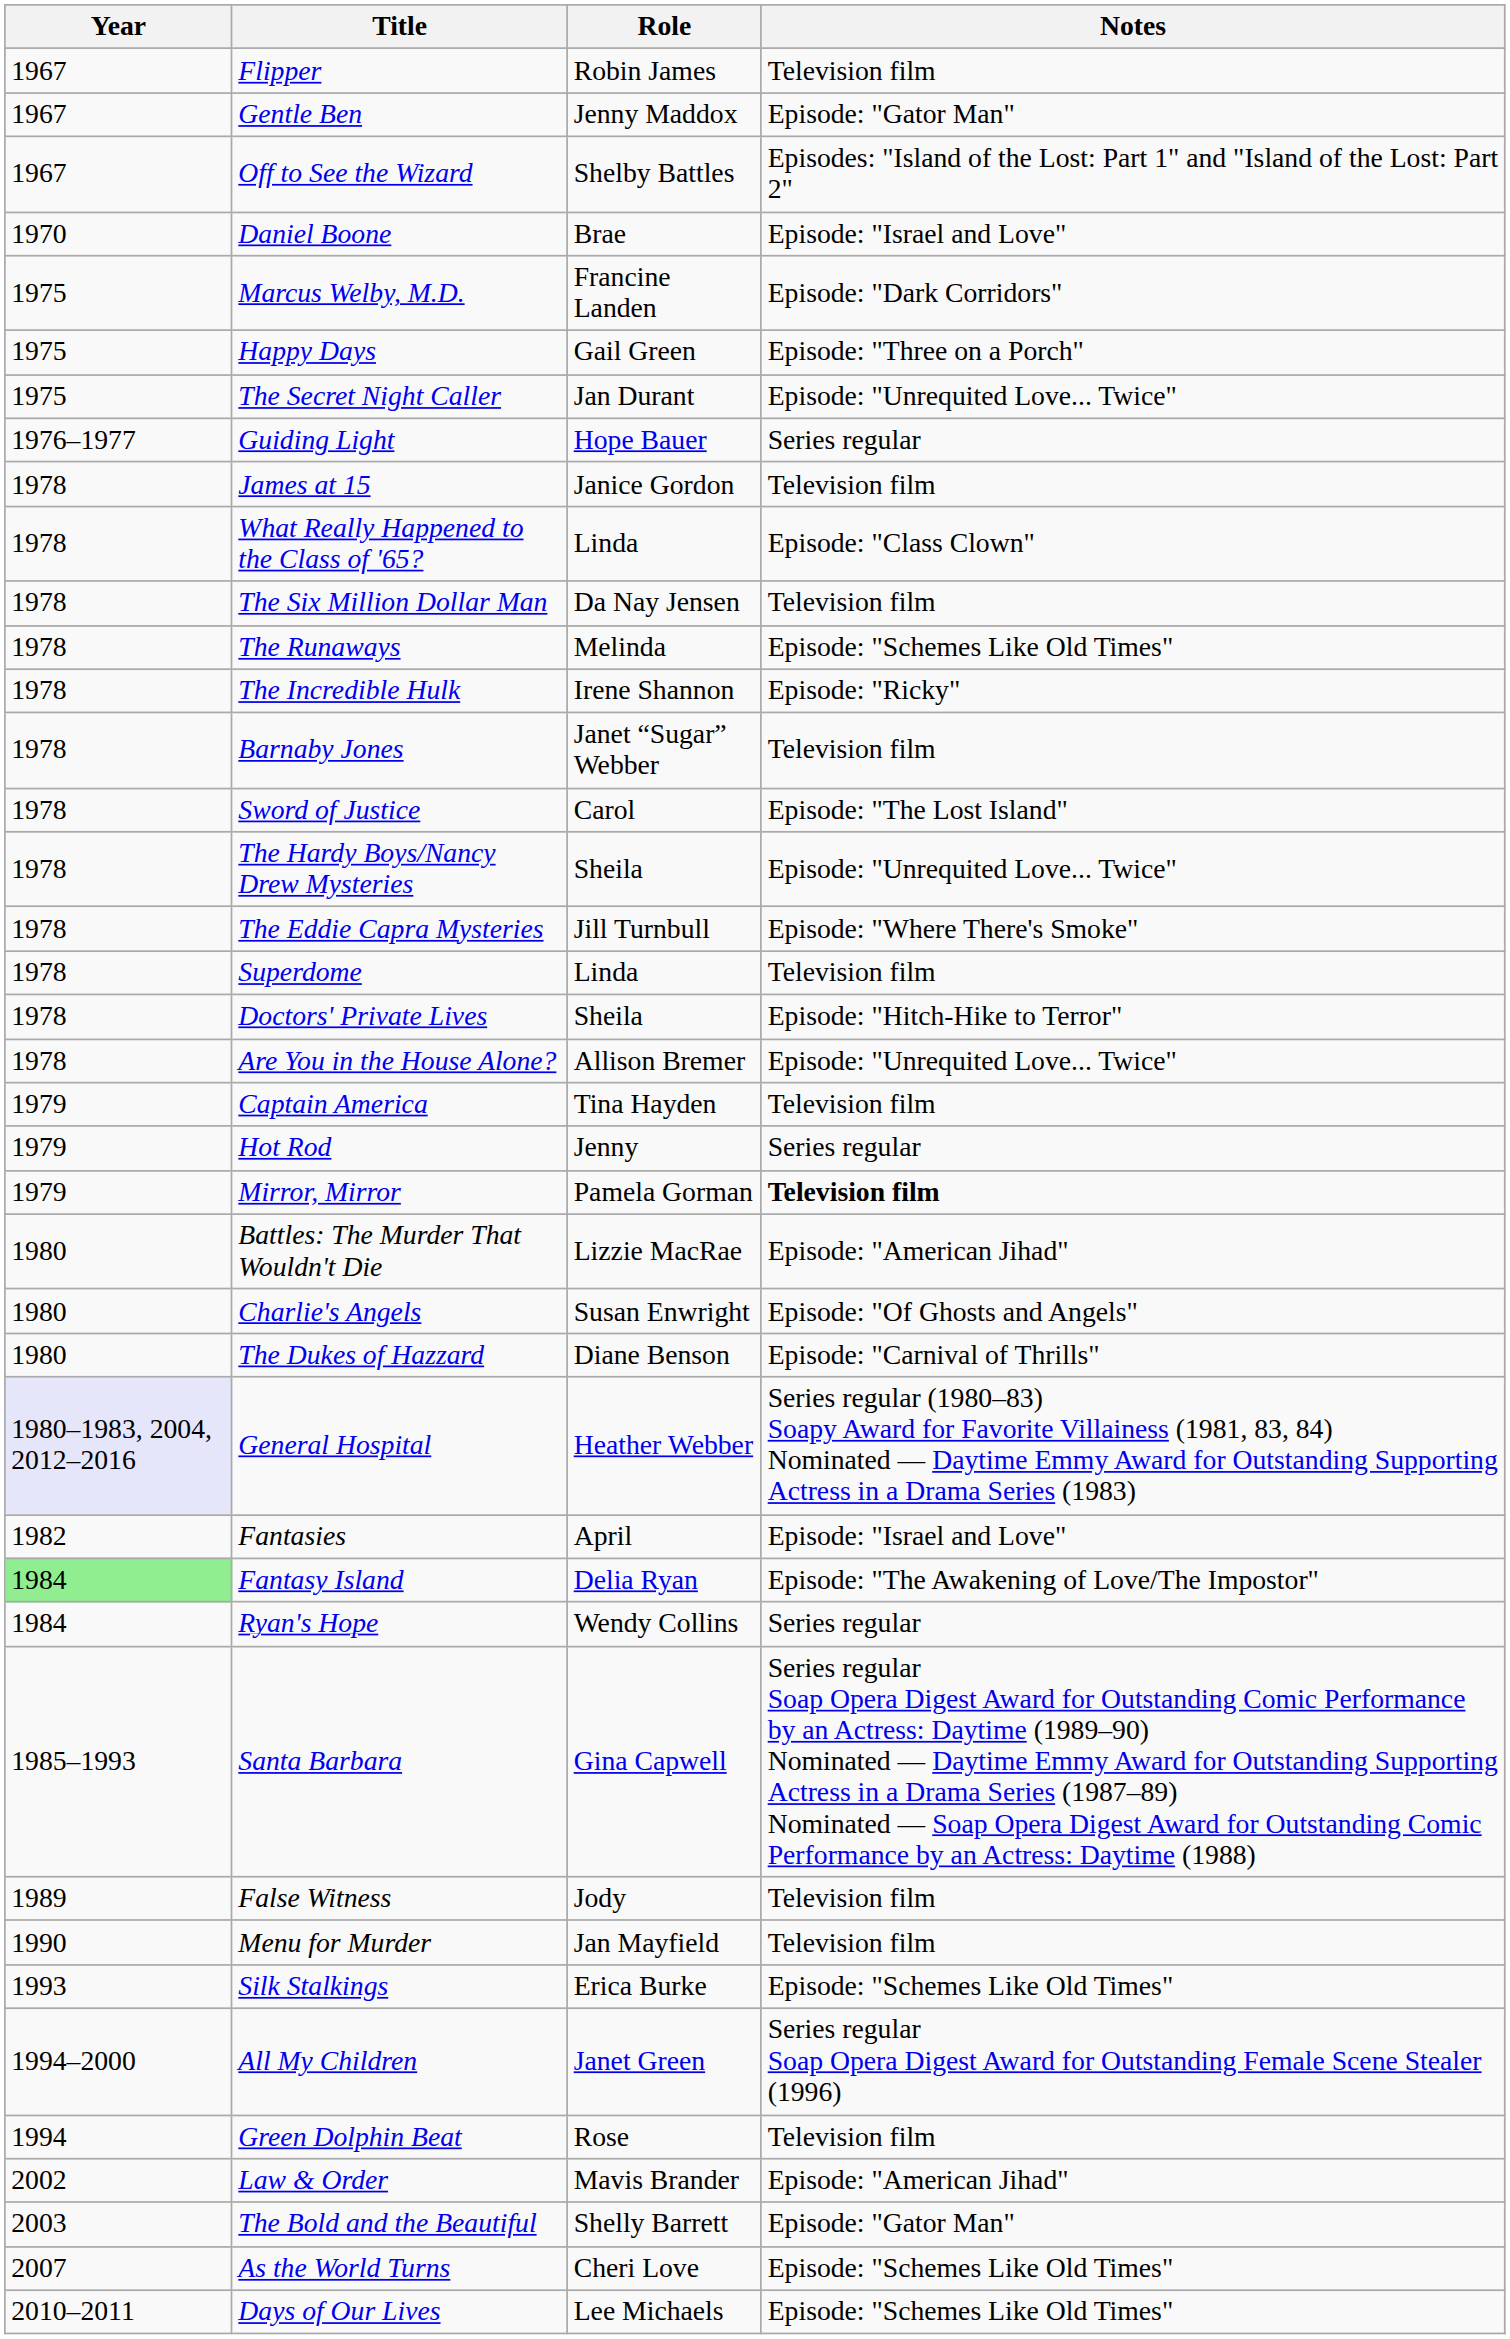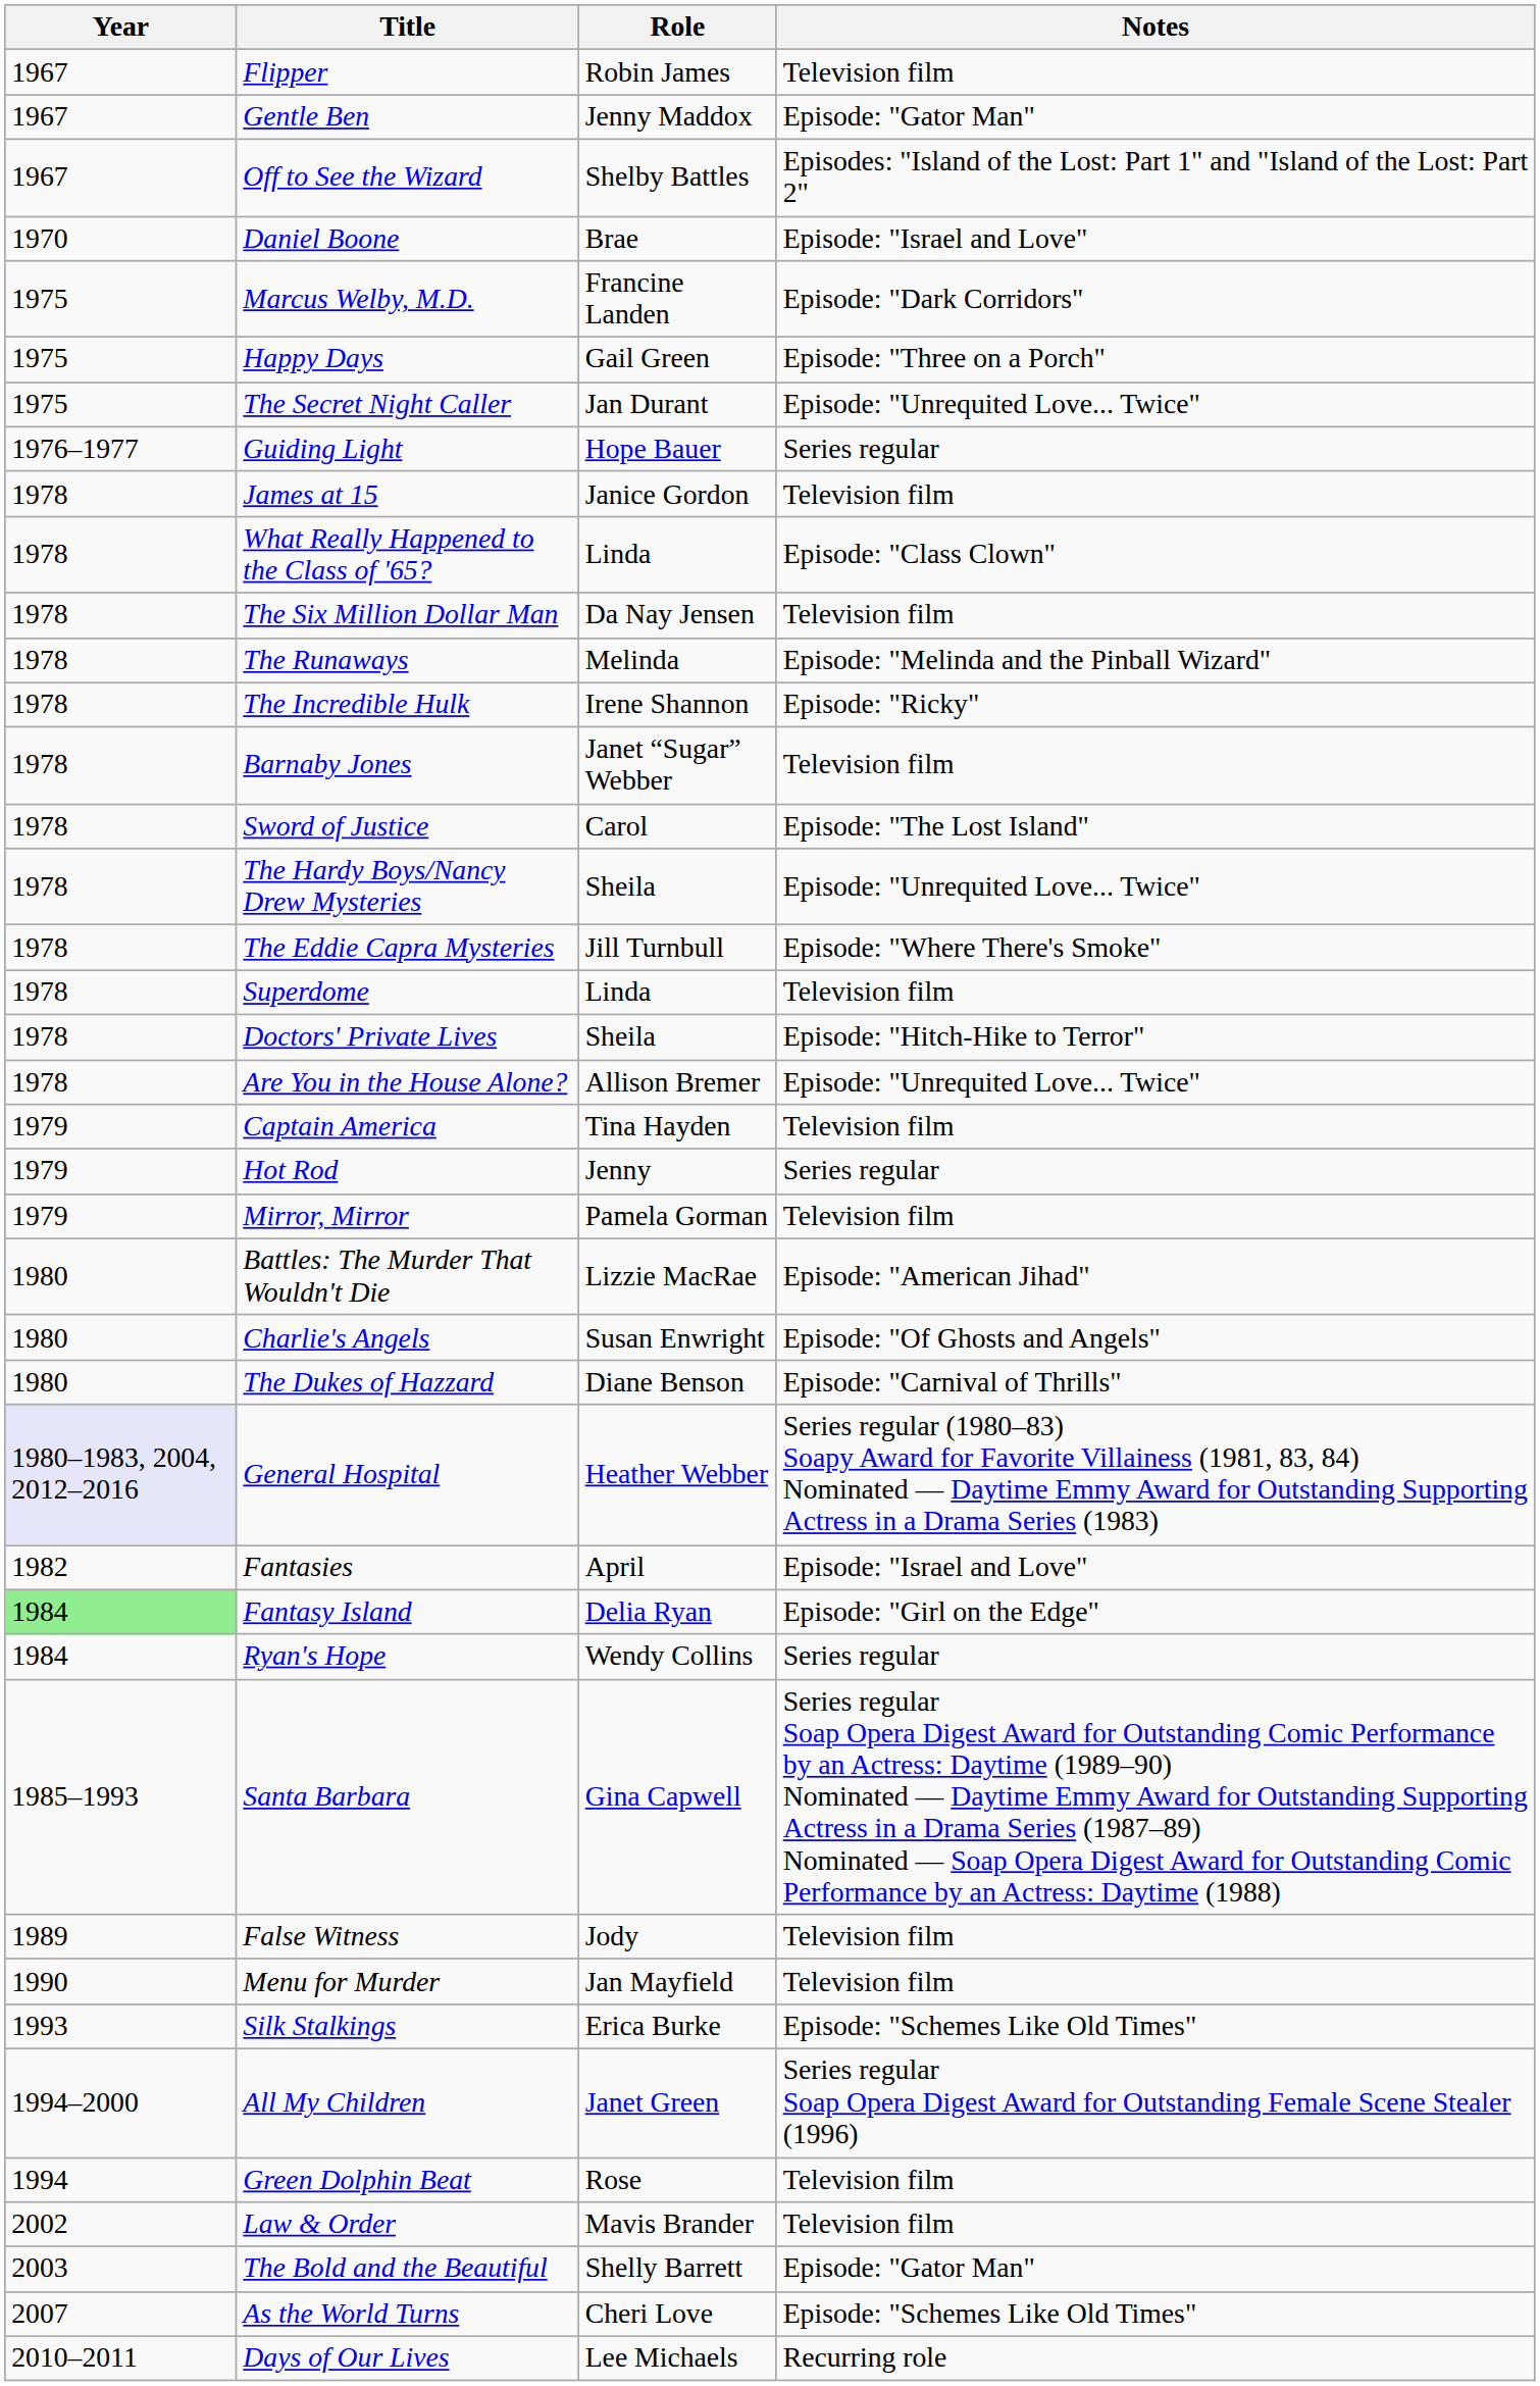The Runaways | Notes: Episode: "Schemes Like Old Times" -> Episode: "Melinda and the Pinball Wizard"
Mirror, Mirror | Notes: bold -> normal
Fantasy Island | Notes: Episode: "The Awakening of Love/The Impostor" -> Episode: "Girl on the Edge"
Law & Order | Notes: Episode: "American Jihad" -> Television film
Days of Our Lives | Notes: Episode: "Schemes Like Old Times" -> Recurring role
